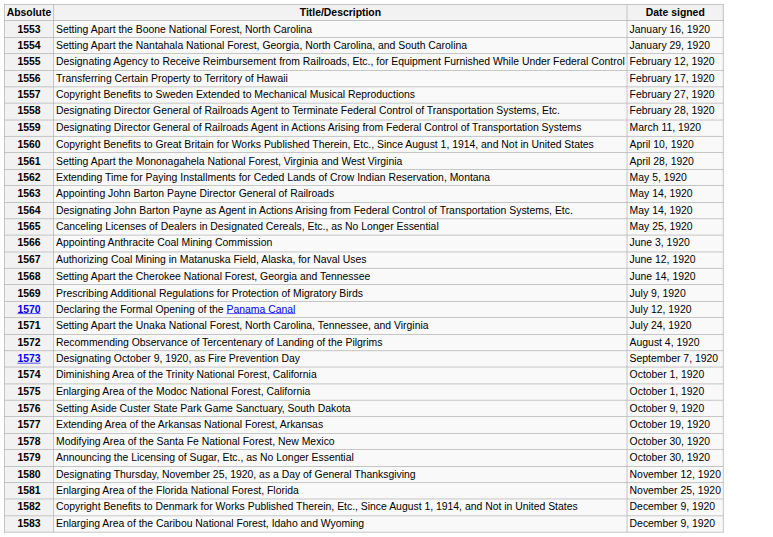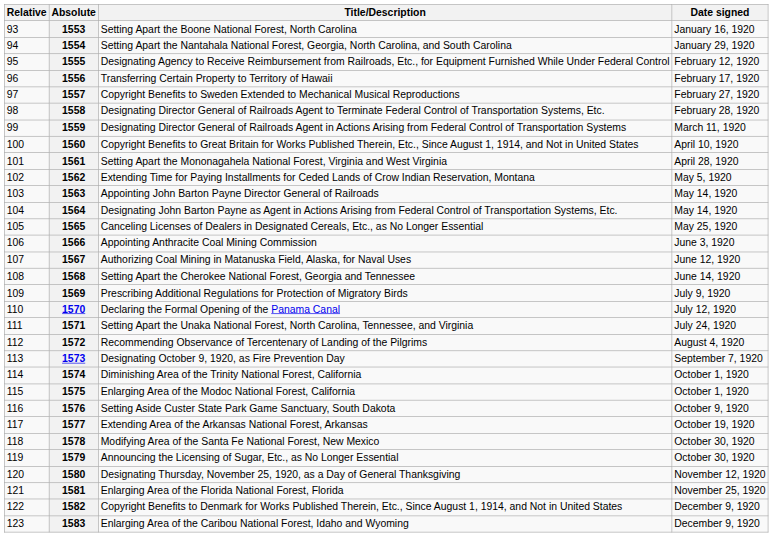+ column: Relative | 93 | 94 | 95 | 96 | 97 | 98 | 99 | 100 | 101 | 102 | 103 | 104 | 105 | 106 | 107 | 108 | 109 | 110 | 111 | 112 | 113 | 114 | 115 | 116 | 117 | 118 | 119 | 120 | 121 | 122 | 123
